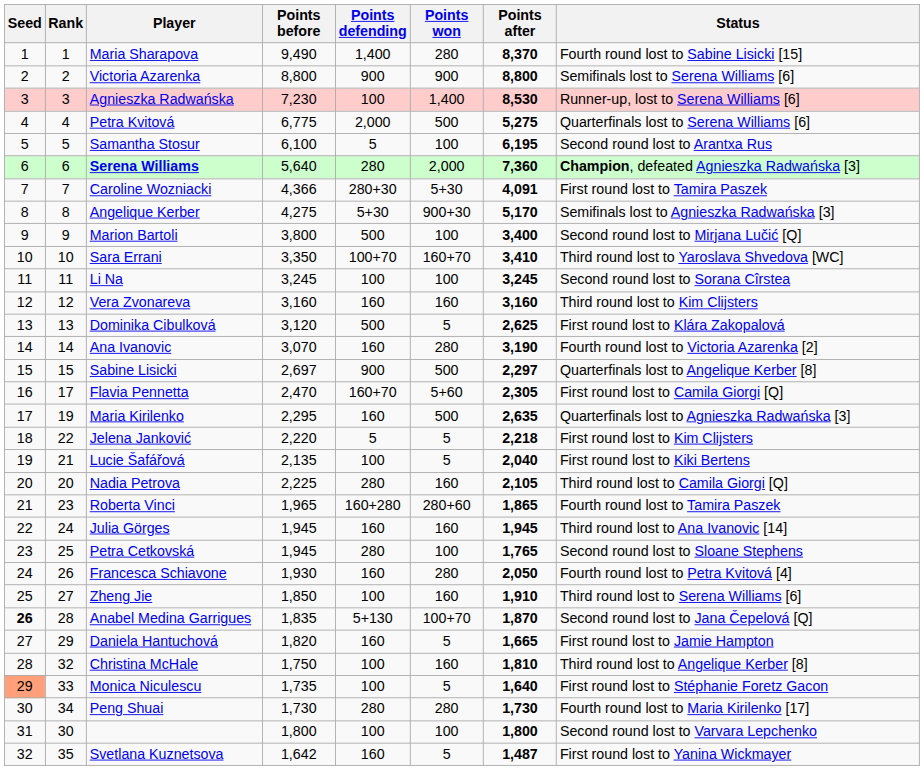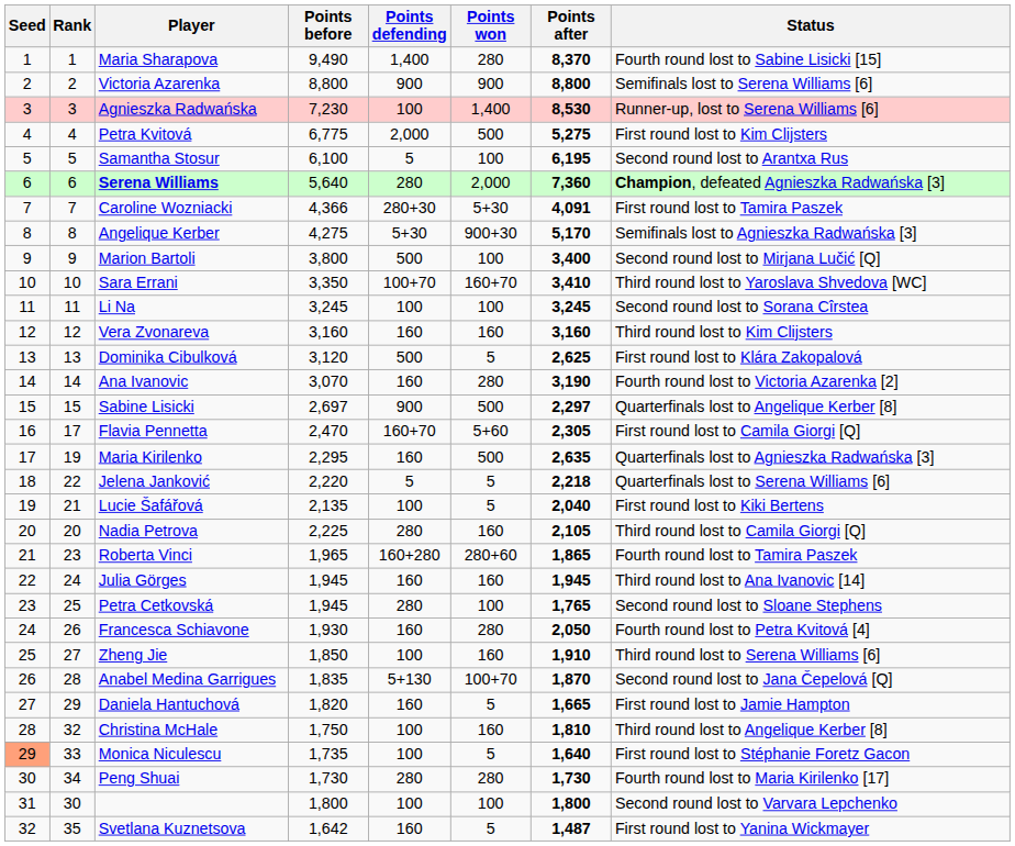Petra Kvitová | Status: Quarterfinals lost to Serena Williams [6] -> First round lost to Kim Clijsters
Jelena Janković | Status: First round lost to Kim Clijsters -> Quarterfinals lost to Serena Williams [6]
Anabel Medina Garrigues | Seed: bold -> normal
